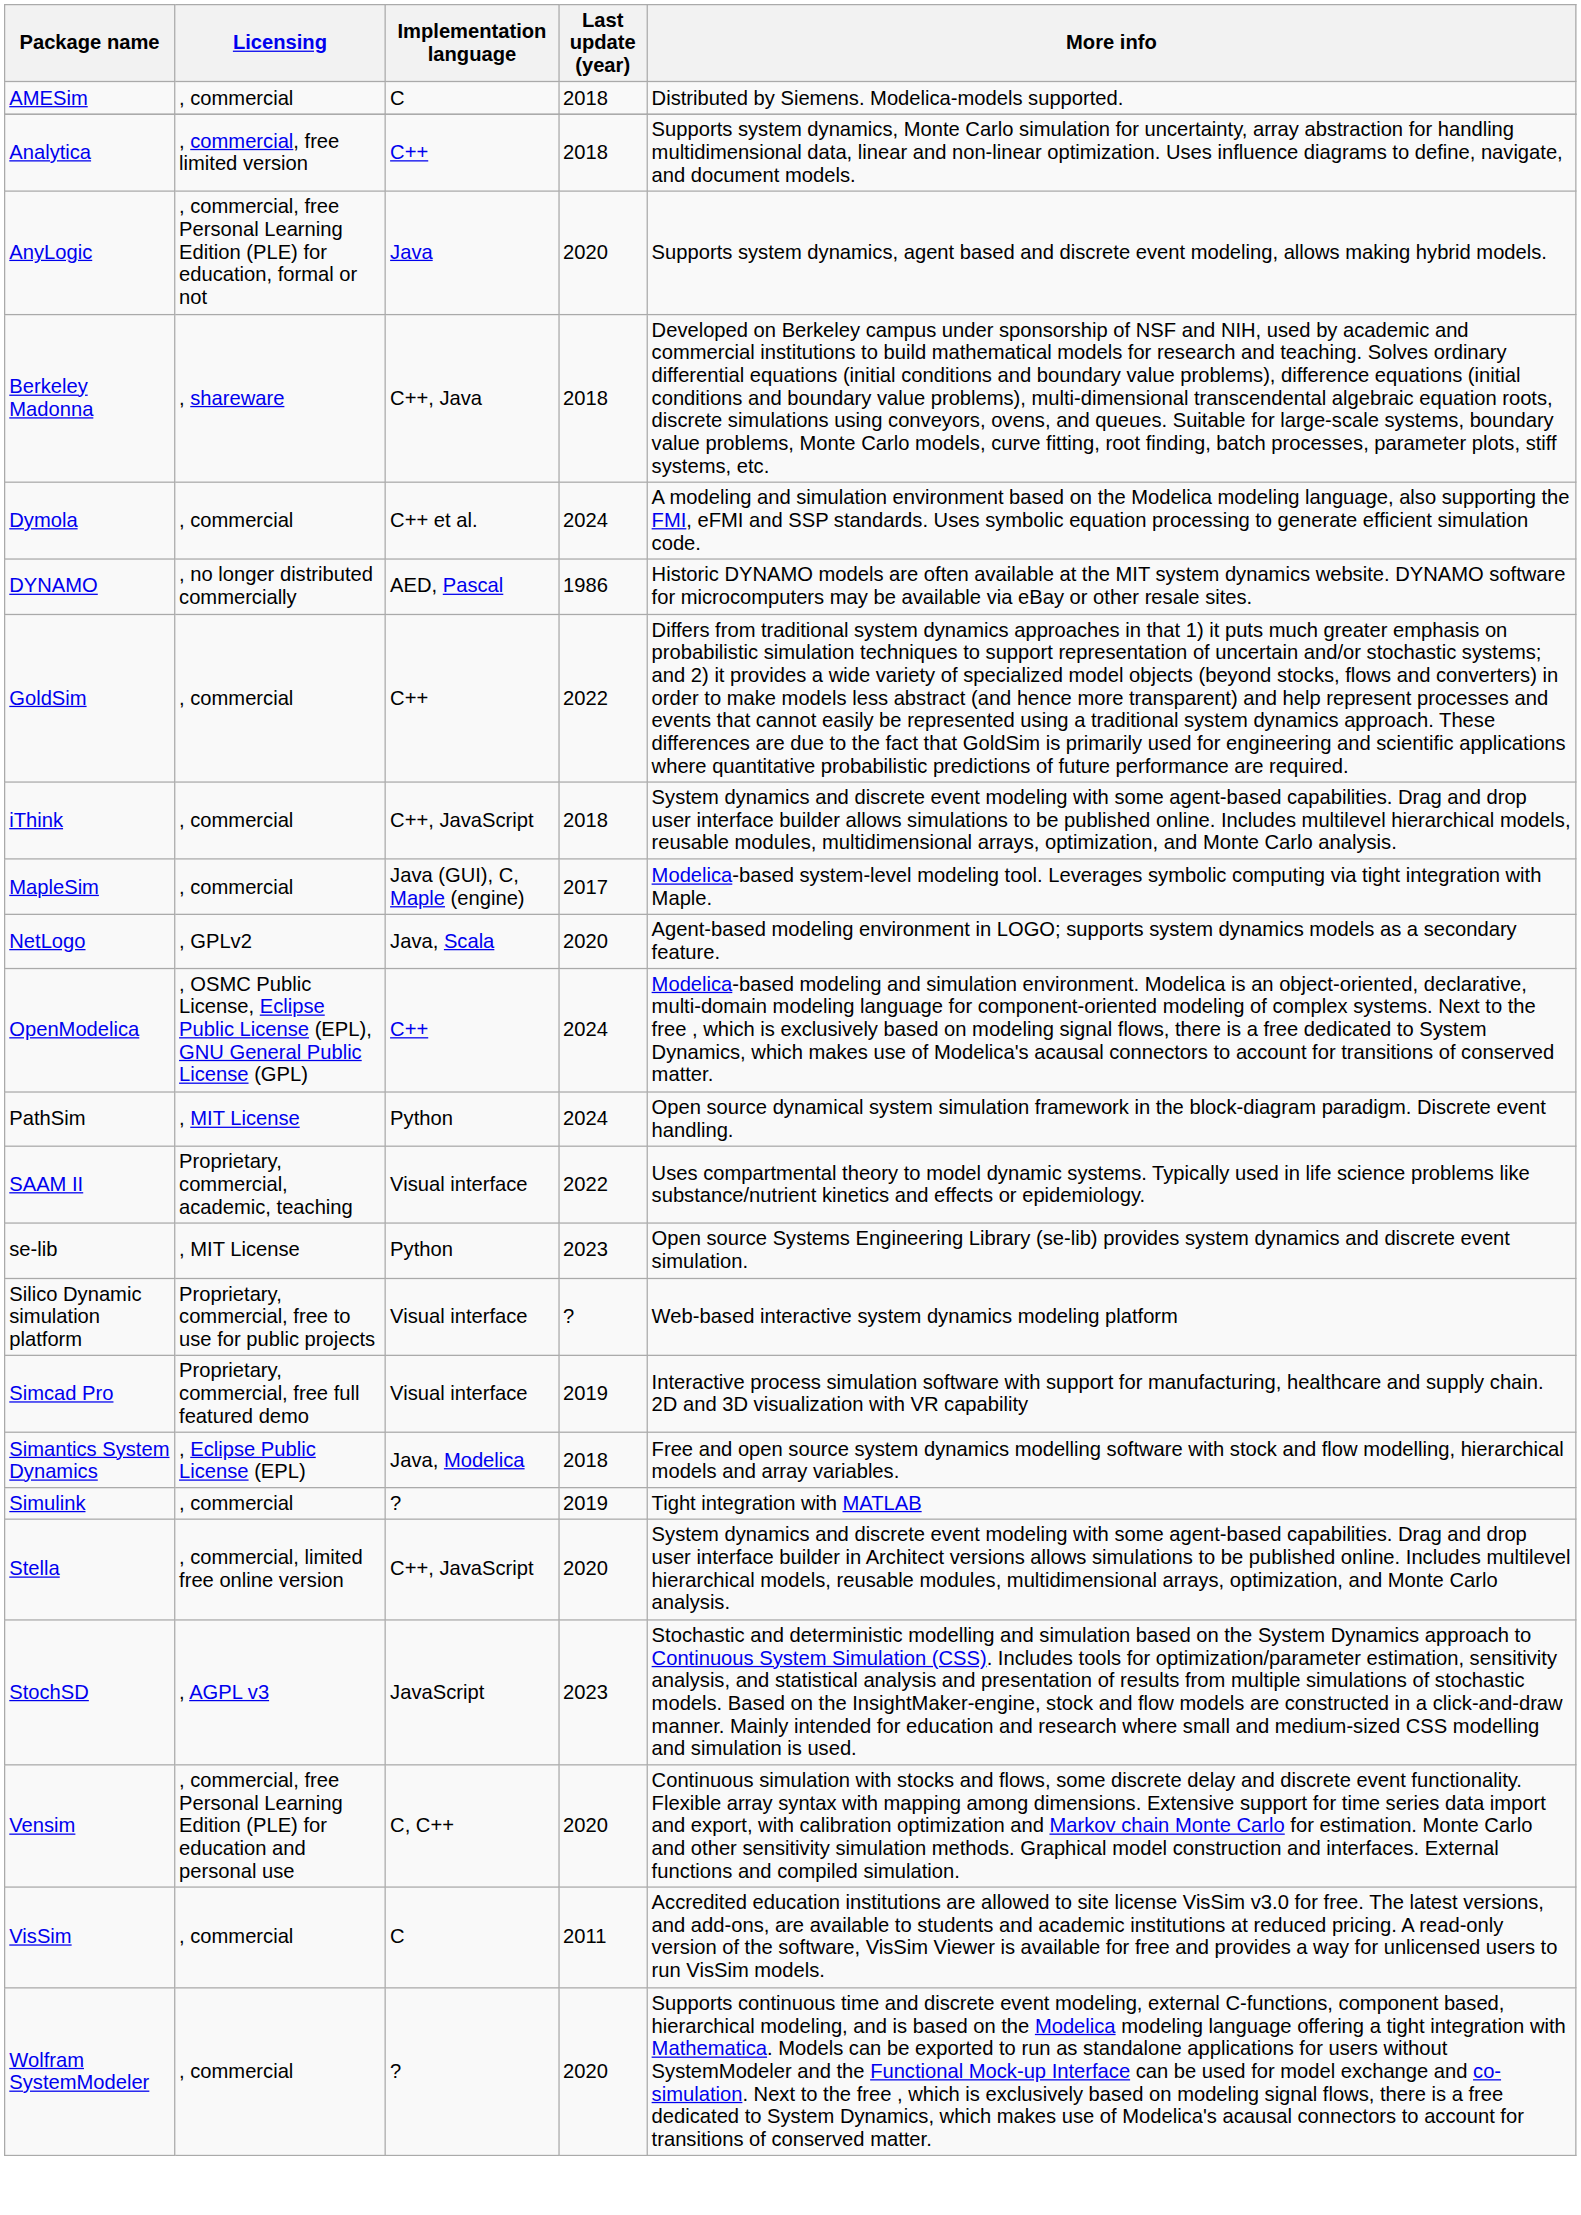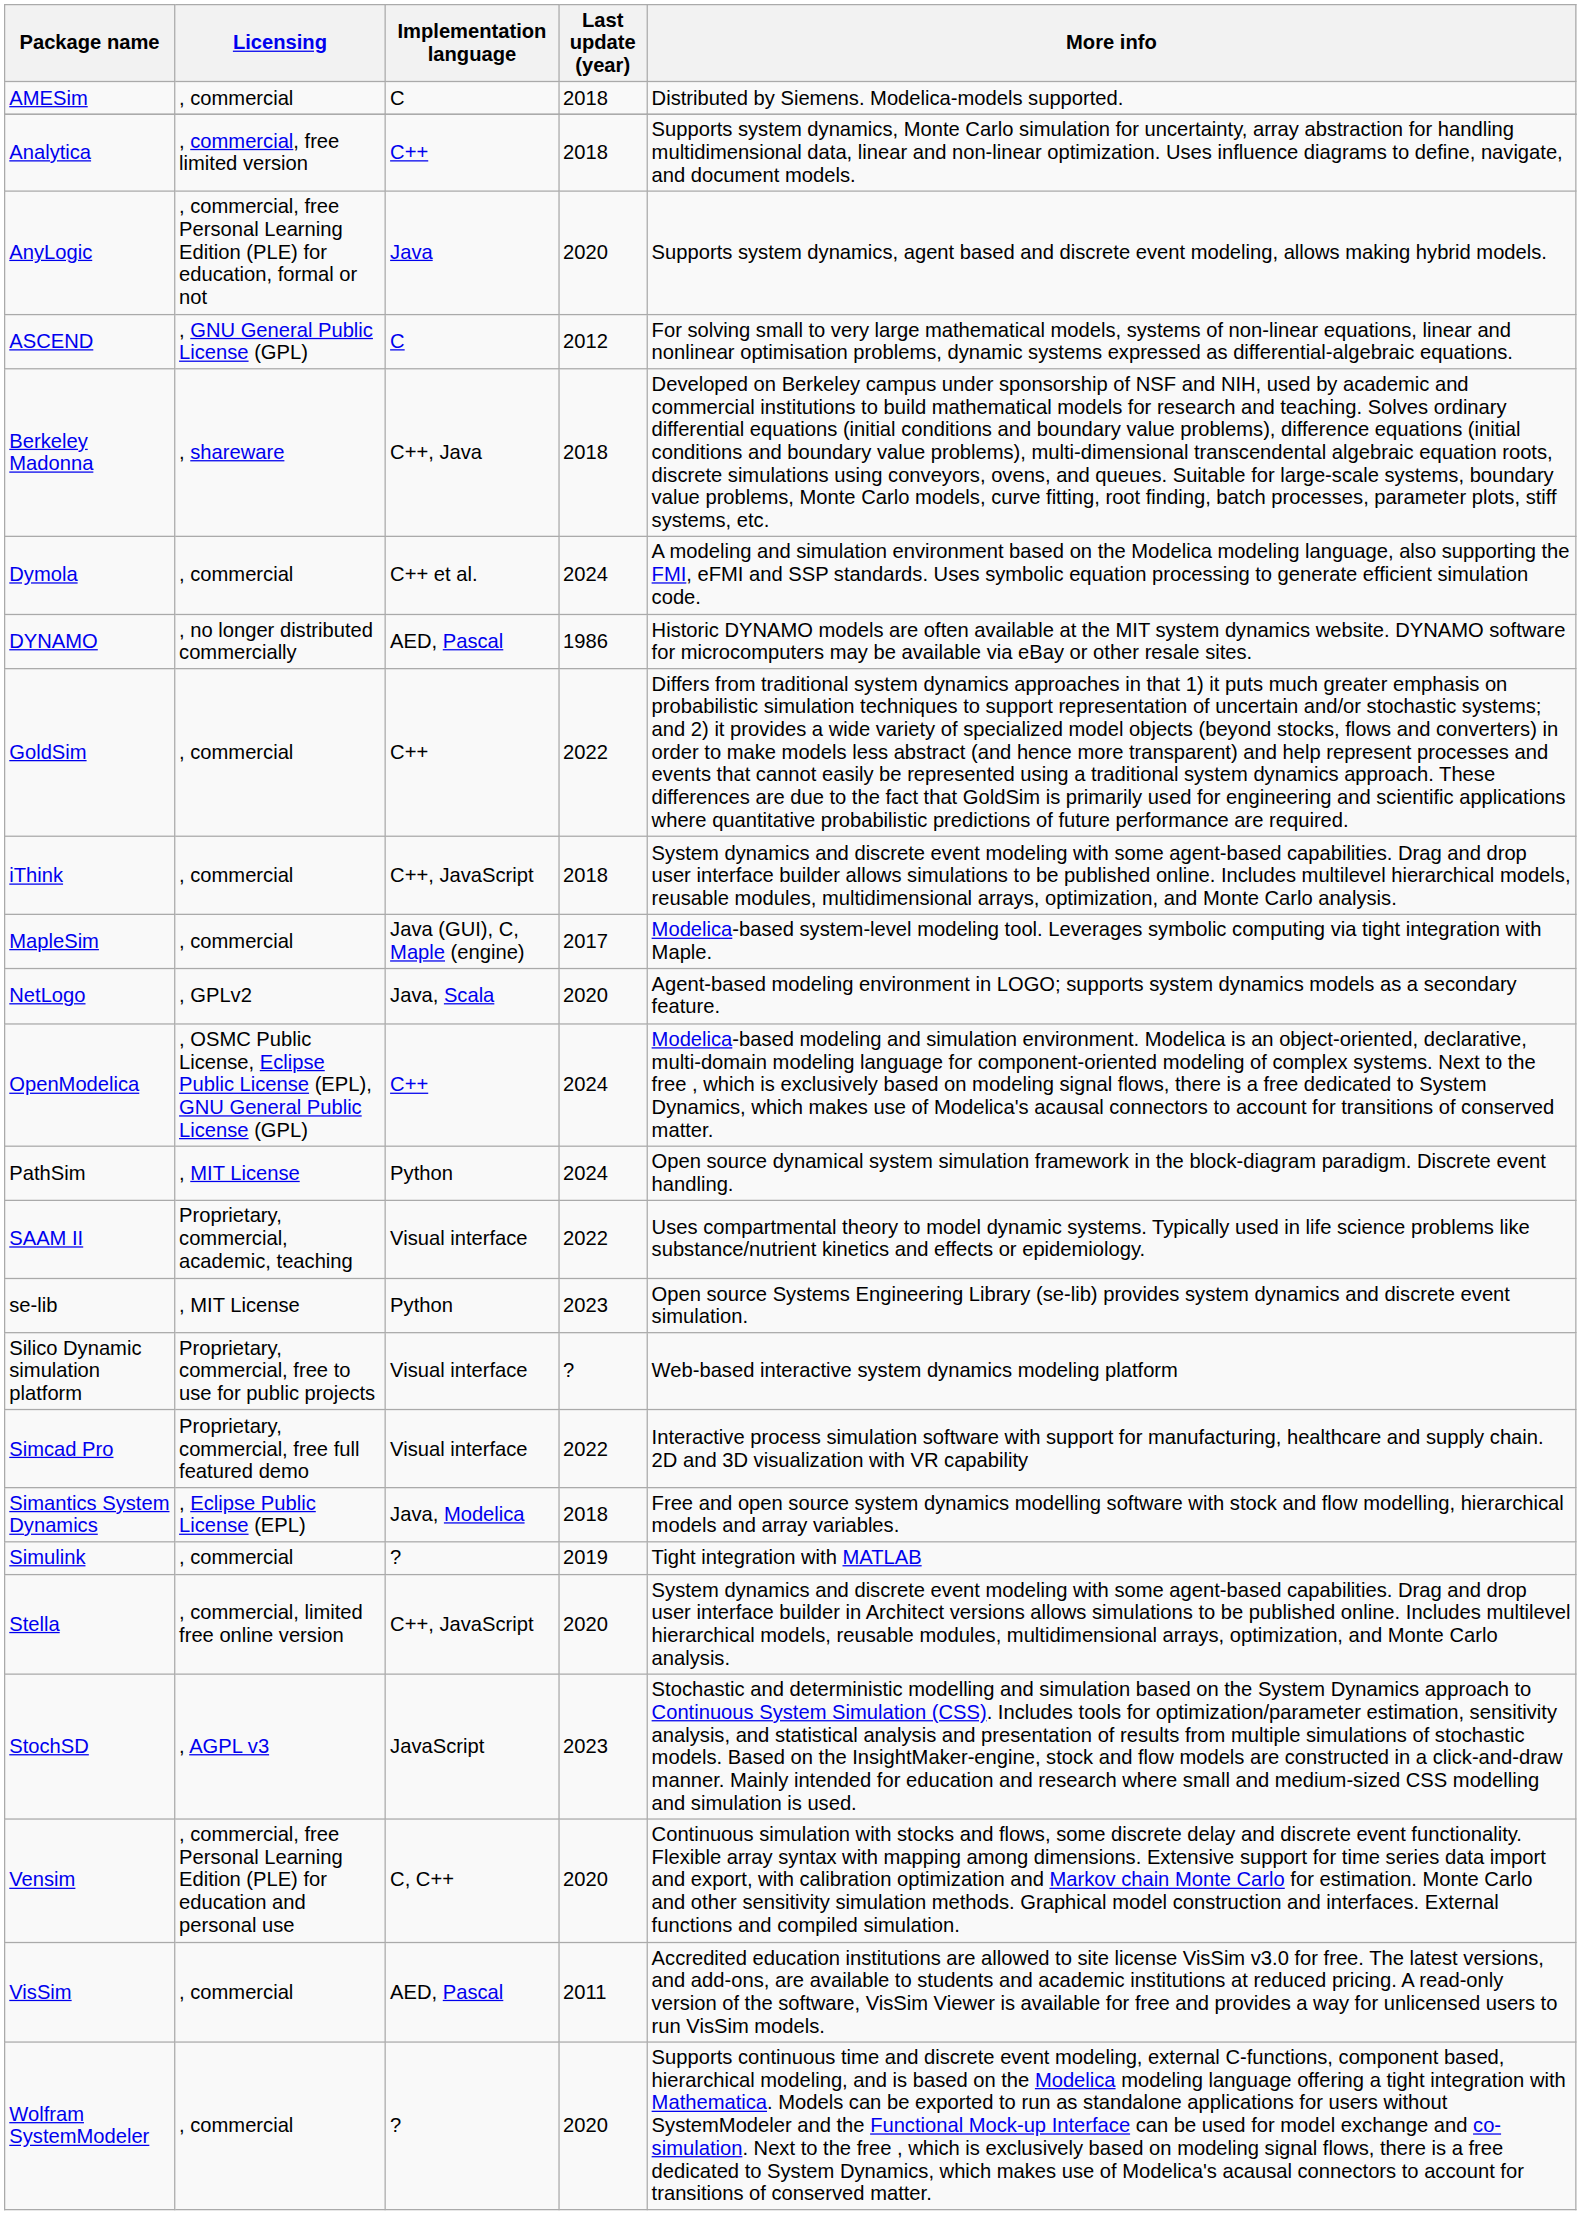+ row: ASCEND | , GNU General Public License (GPL) | C | 2012 | For solving small to very large mathematical models, systems of non-linear equations, linear and nonlinear optimisation problems, dynamic systems expressed as differential-algebraic equations.
Simcad Pro | Last update (year): 2019 -> 2022
VisSim | Implementation language: C -> AED, Pascal
